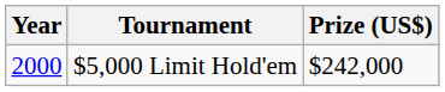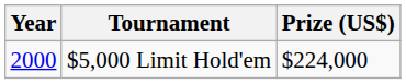$5,000 Limit Hold'em | Prize (US$): $242,000 -> $224,000
